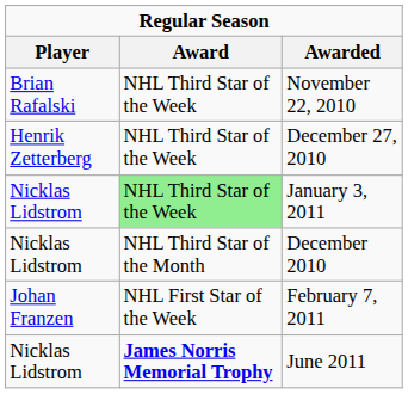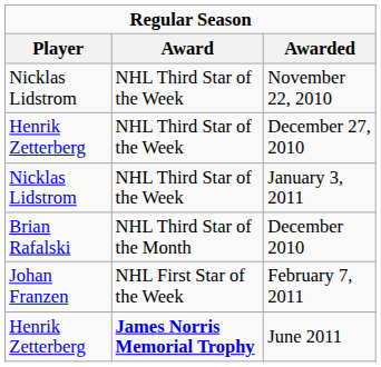November 22, 2010 | Player: Brian Rafalski -> Nicklas Lidstrom
January 3, 2011 | Award: lightgreen background -> no background
December 2010 | Player: Nicklas Lidstrom -> Brian Rafalski
June 2011 | Player: Nicklas Lidstrom -> Henrik Zetterberg
